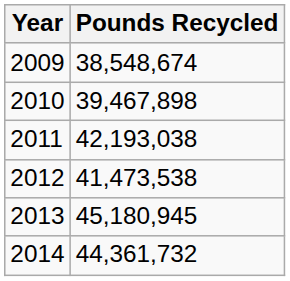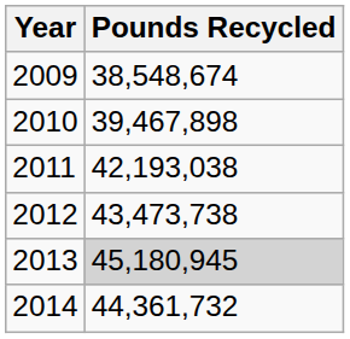2012 | Pounds Recycled: 41,473,538 -> 43,473,738
2013 | Pounds Recycled: no background -> lightgrey background
